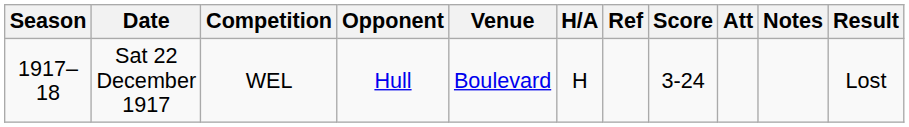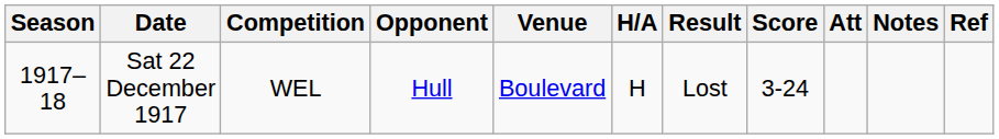columns swapped: Result <-> Ref
